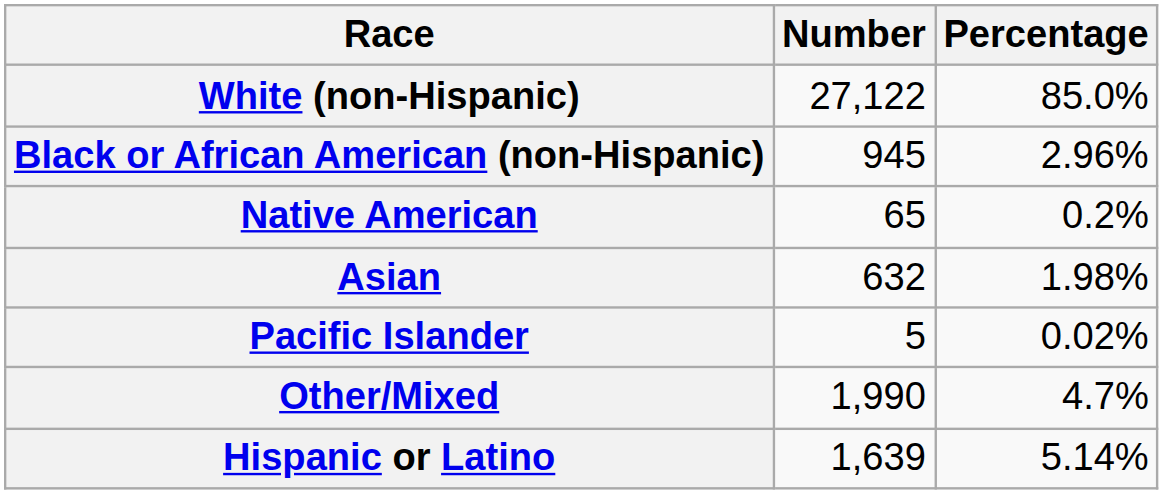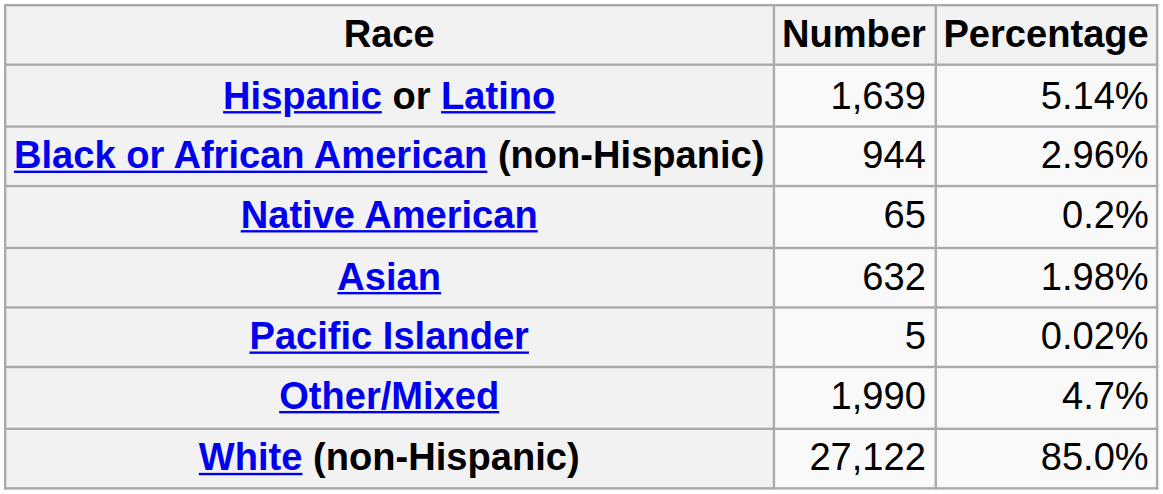rows swapped: White (non-Hispanic) <-> Hispanic or Latino
Black or African American (non-Hispanic) | Number: 945 -> 944
